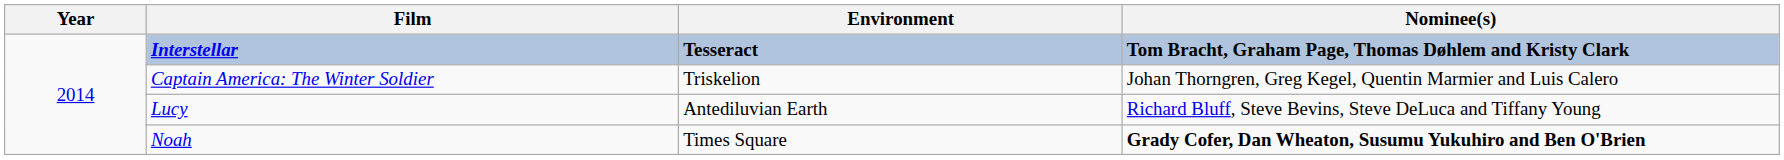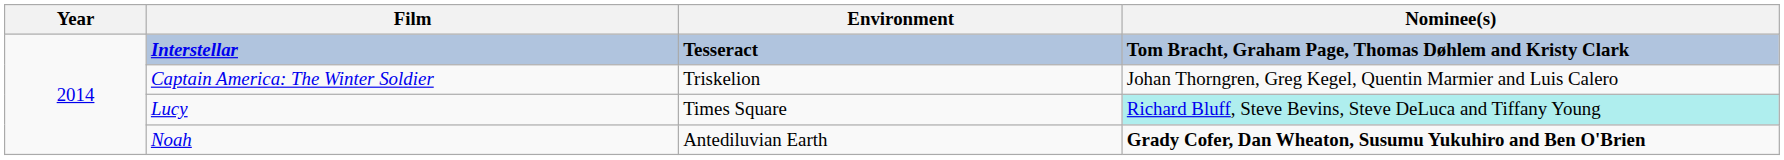Lucy | Environment: Antediluvian Earth -> Times Square
Lucy | Nominee(s): no background -> paleturquoise background
Noah | Environment: Times Square -> Antediluvian Earth
